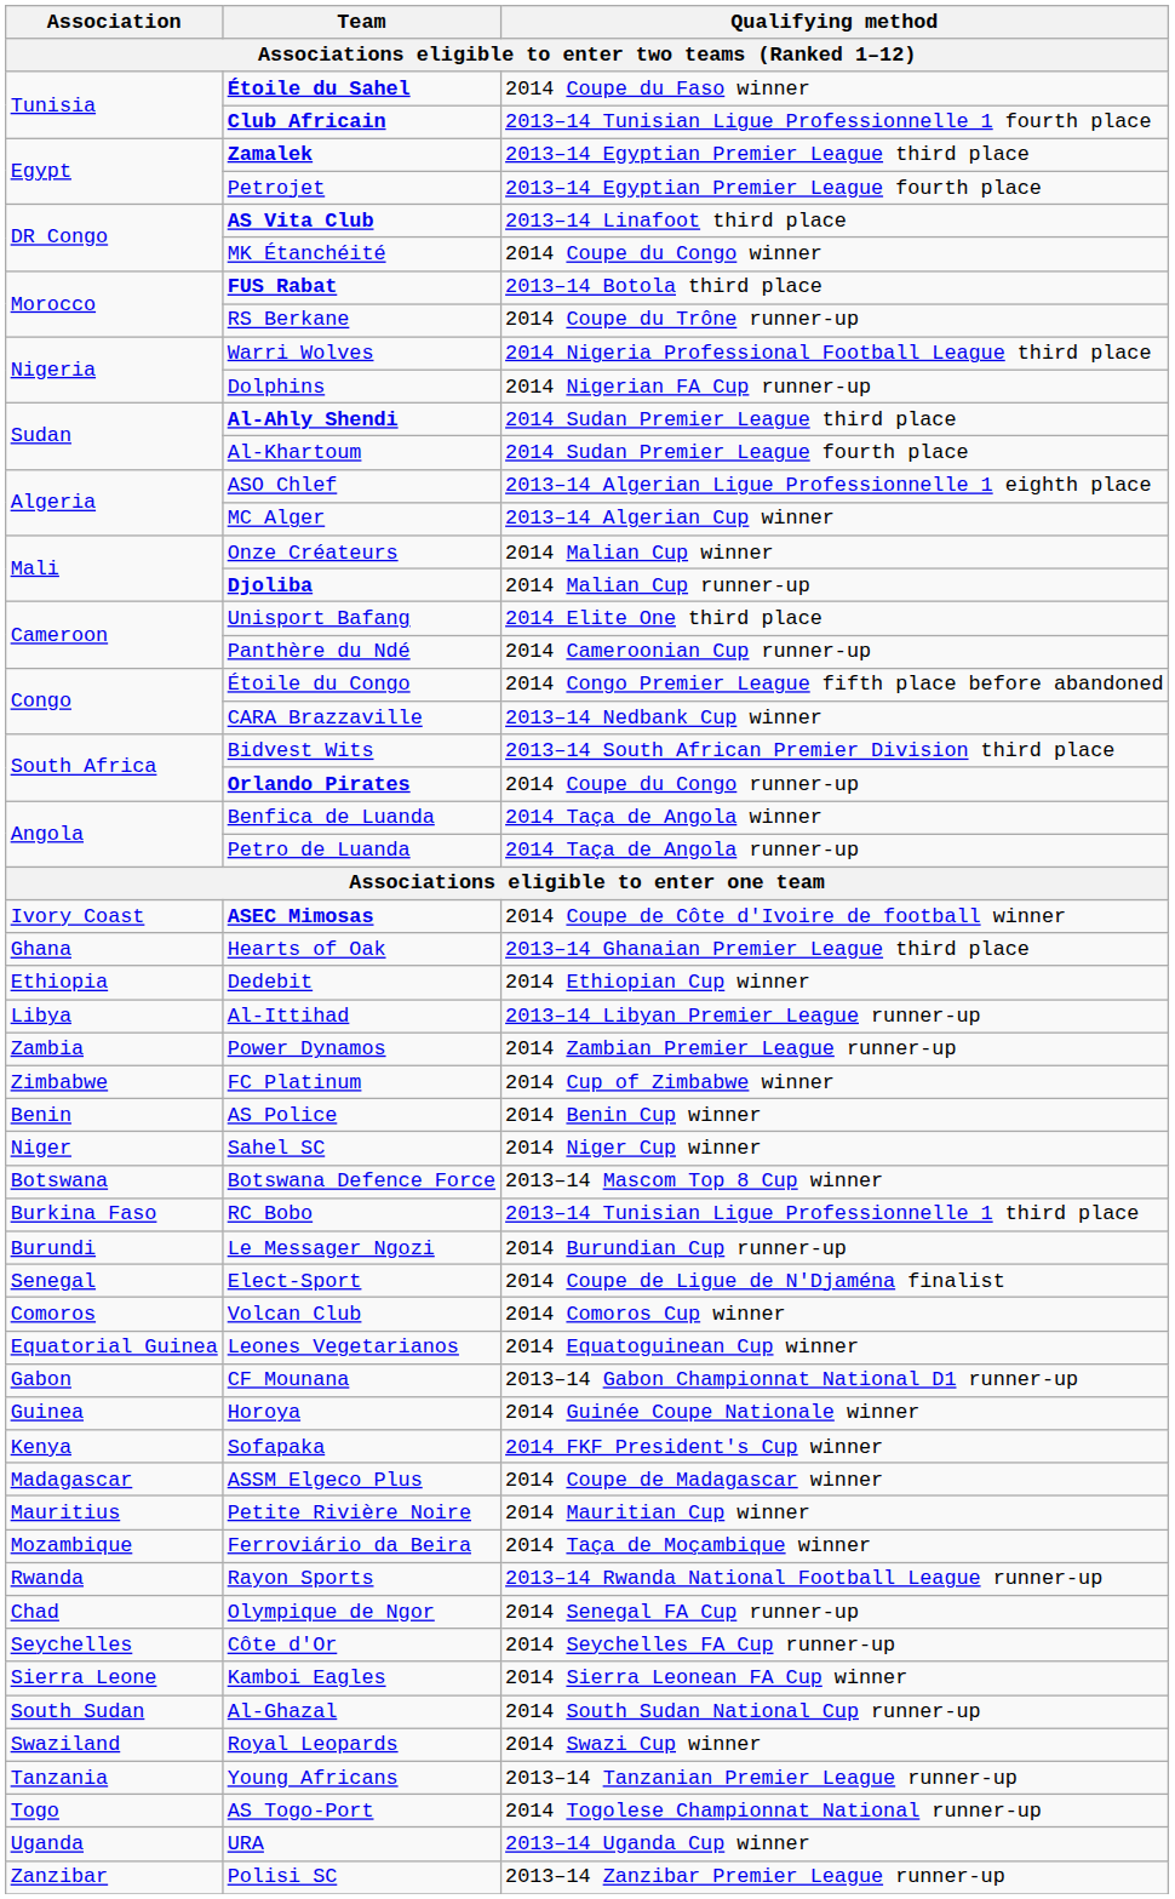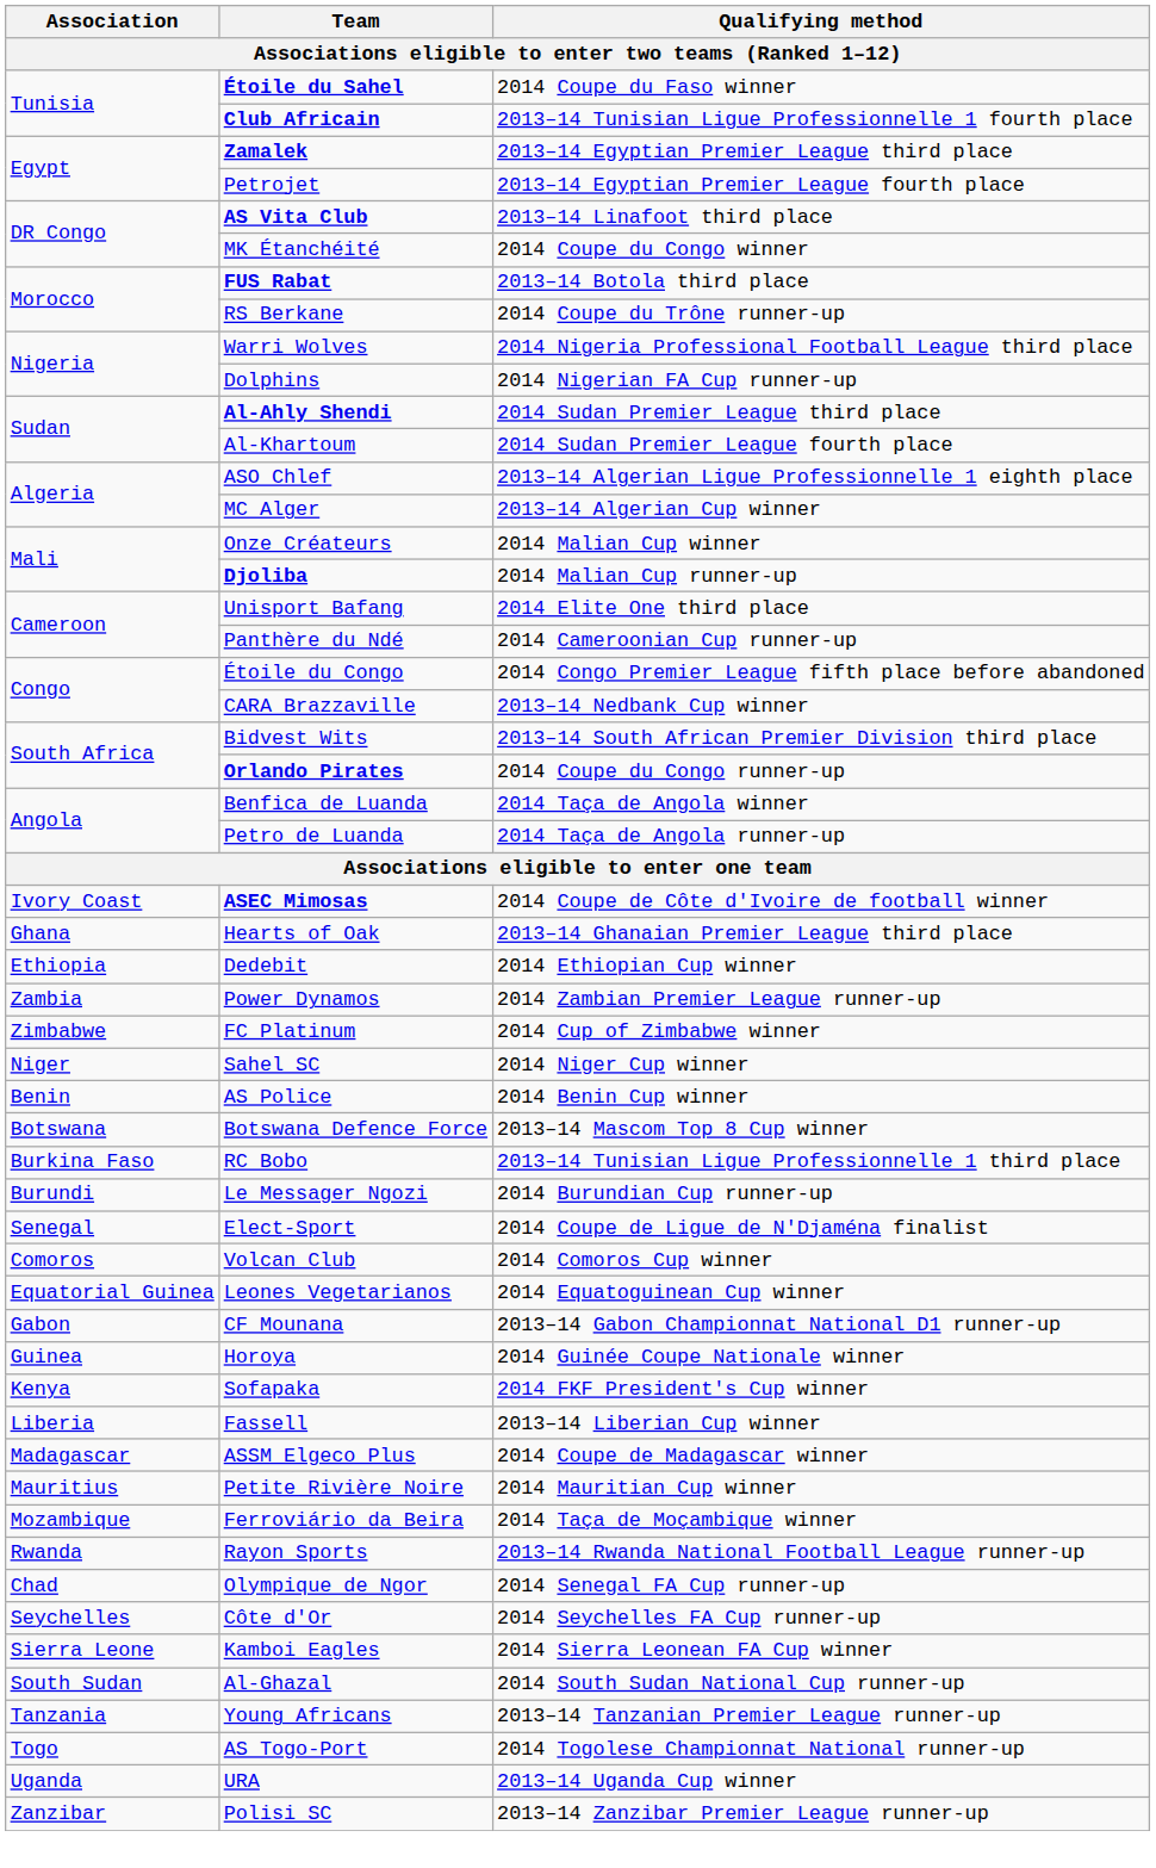- row: Libya | Al-Ittihad | 2013–14 Libyan Premier League runner-up
rows swapped: Sahel SC <-> AS Police
+ row: Liberia | Fassell | 2013–14 Liberian Cup winner
- row: Swaziland | Royal Leopards | 2014 Swazi Cup winner
